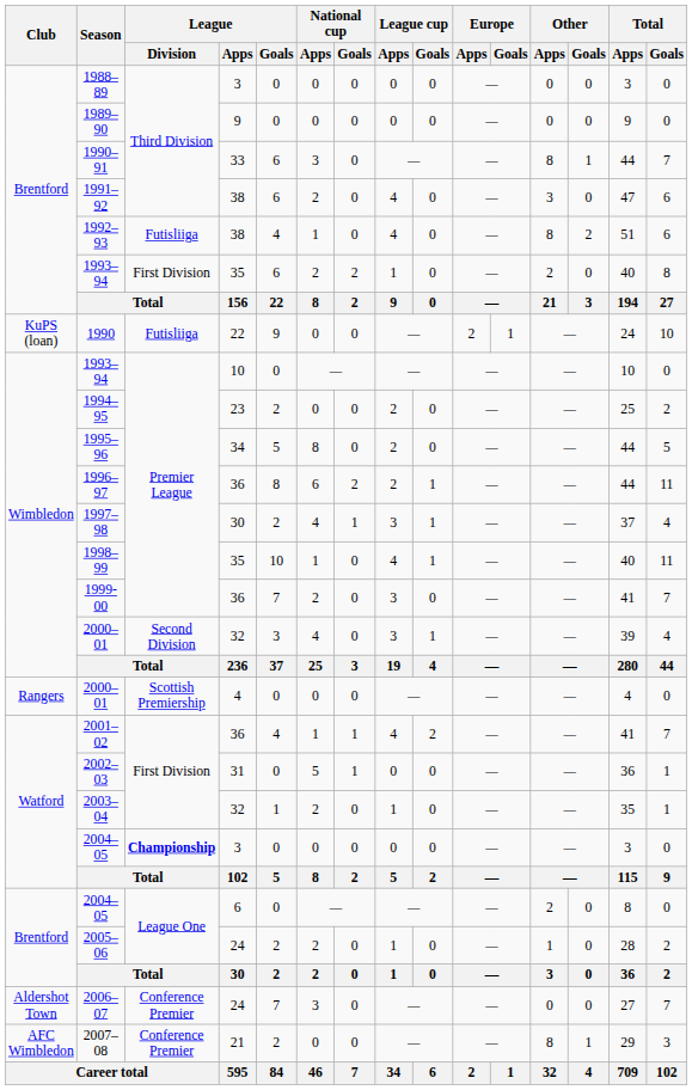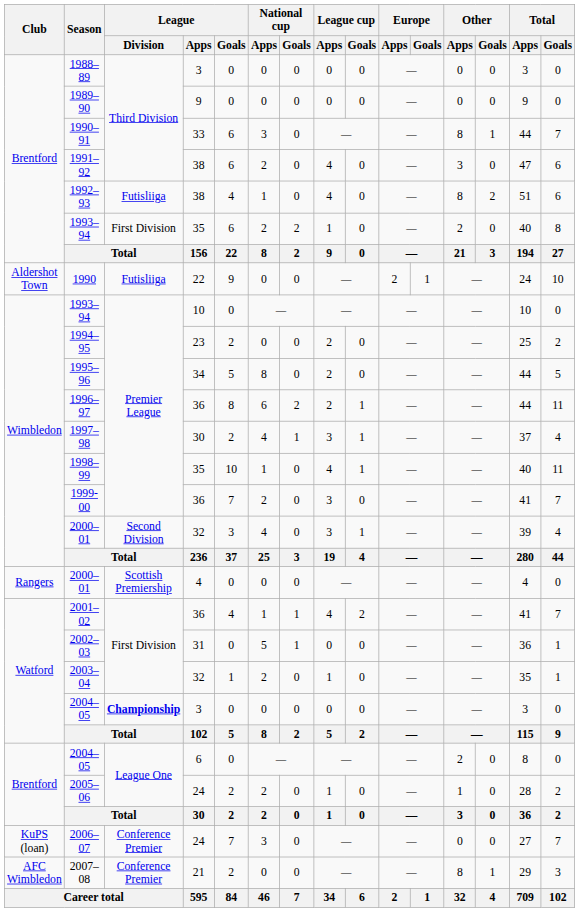1990 | Club: KuPS (loan) -> Aldershot Town
2006–07 | Club: Aldershot Town -> KuPS (loan)
